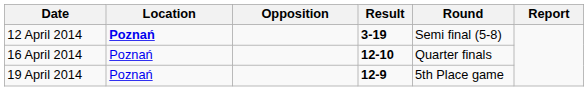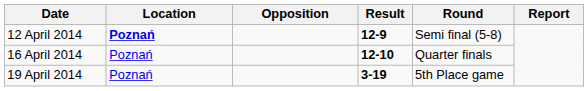12 April 2014 | Result: 3-19 -> 12-9
19 April 2014 | Result: 12-9 -> 3-19
